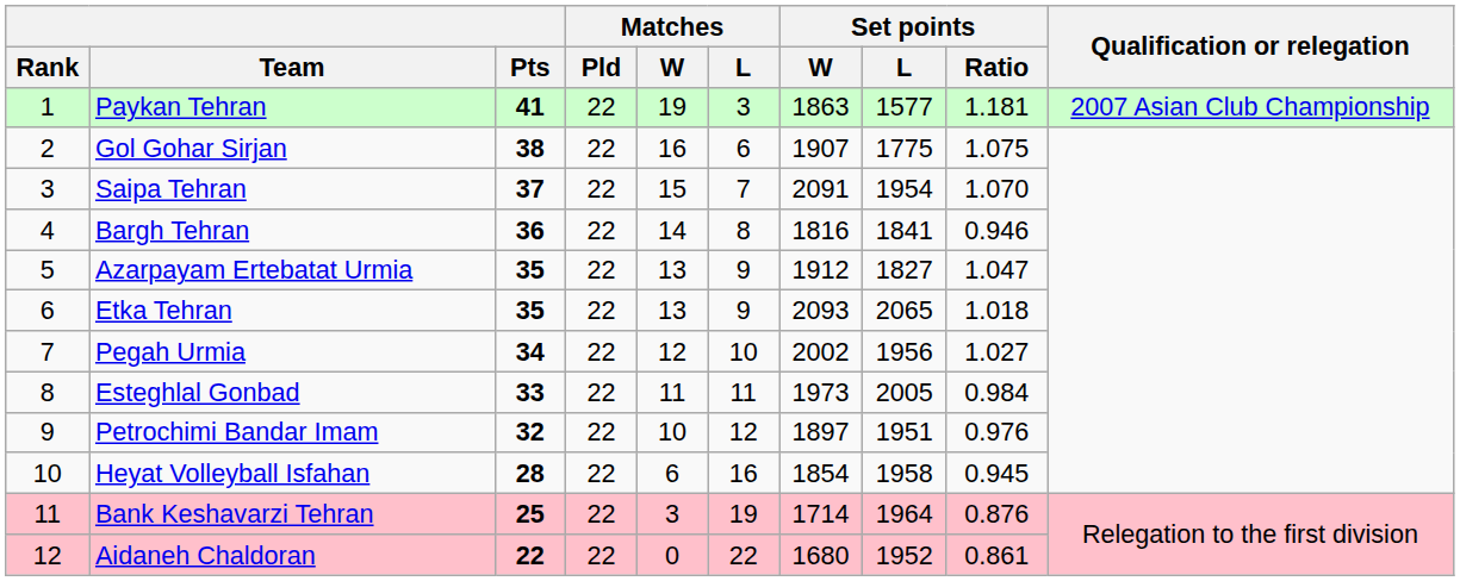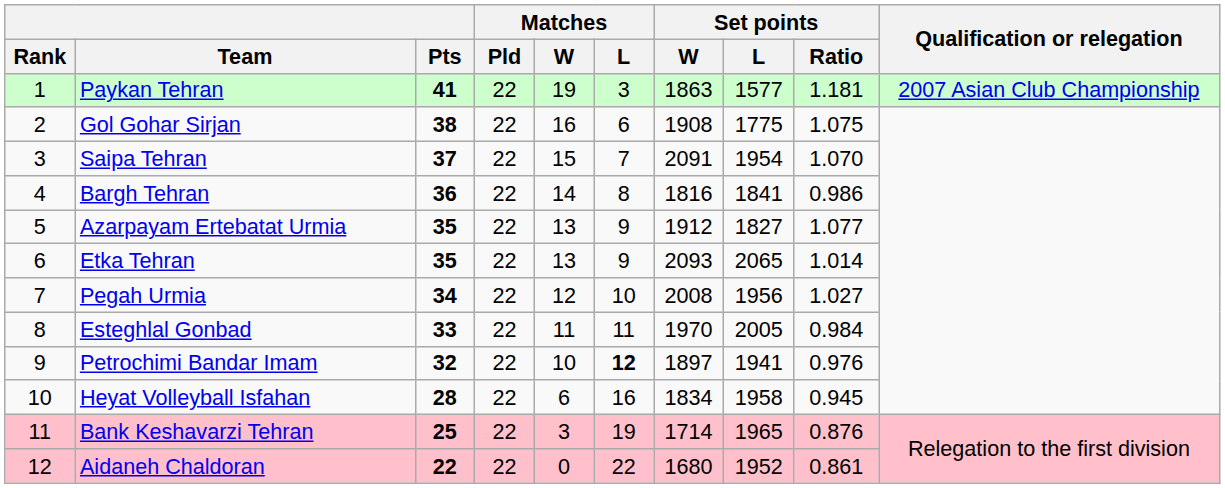Gol Gohar Sirjan | Set points / W: 1907 -> 1908
Bargh Tehran | Set points / Ratio: 0.946 -> 0.986
Azarpayam Ertebatat Urmia | Set points / Ratio: 1.047 -> 1.077
Etka Tehran | Set points / Ratio: 1.018 -> 1.014
Pegah Urmia | Set points / W: 2002 -> 2008
Esteghlal Gonbad | Set points / W: 1973 -> 1970
Petrochimi Bandar Imam | Matches / L: normal -> bold
Petrochimi Bandar Imam | Set points / L: 1951 -> 1941
Heyat Volleyball Isfahan | Set points / W: 1854 -> 1834
Bank Keshavarzi Tehran | Set points / L: 1964 -> 1965
